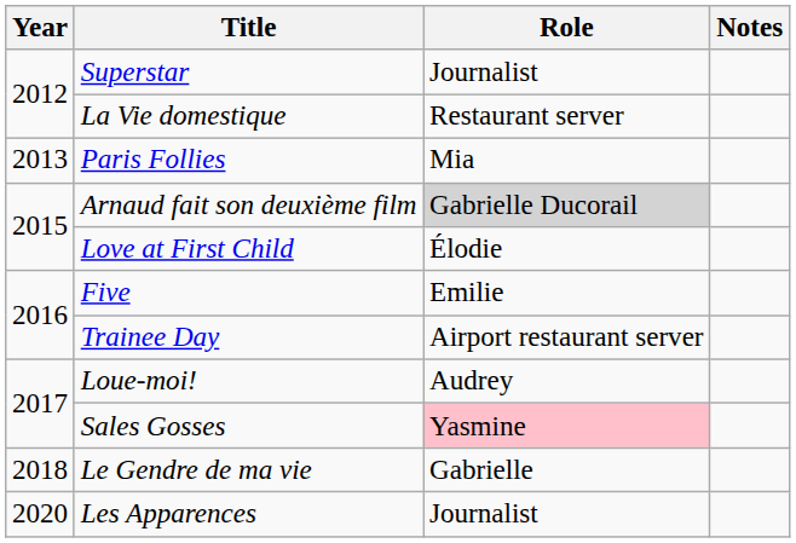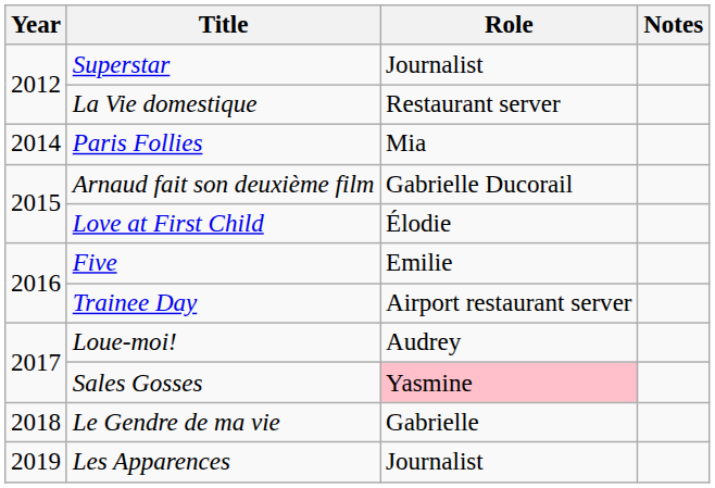Paris Follies | Year: 2013 -> 2014
Arnaud fait son deuxième film | Role: lightgrey background -> no background
Les Apparences | Year: 2020 -> 2019
